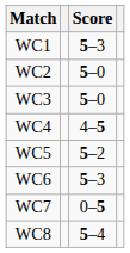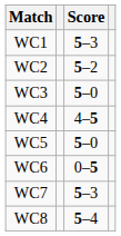WC2 | Score: 5–0 -> 5–2
WC5 | Score: 5–2 -> 5–0
WC6 | Score: 5–3 -> 0–5
WC7 | Score: 0–5 -> 5–3
